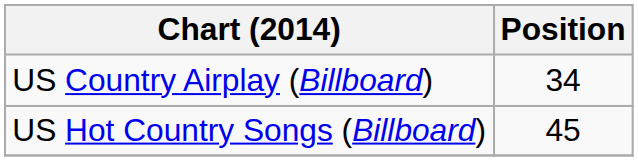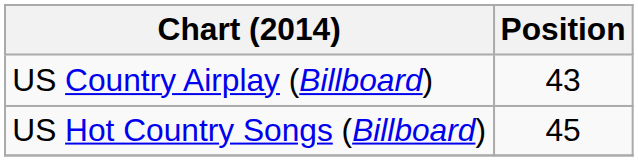US Country Airplay (Billboard) | Position: 34 -> 43
